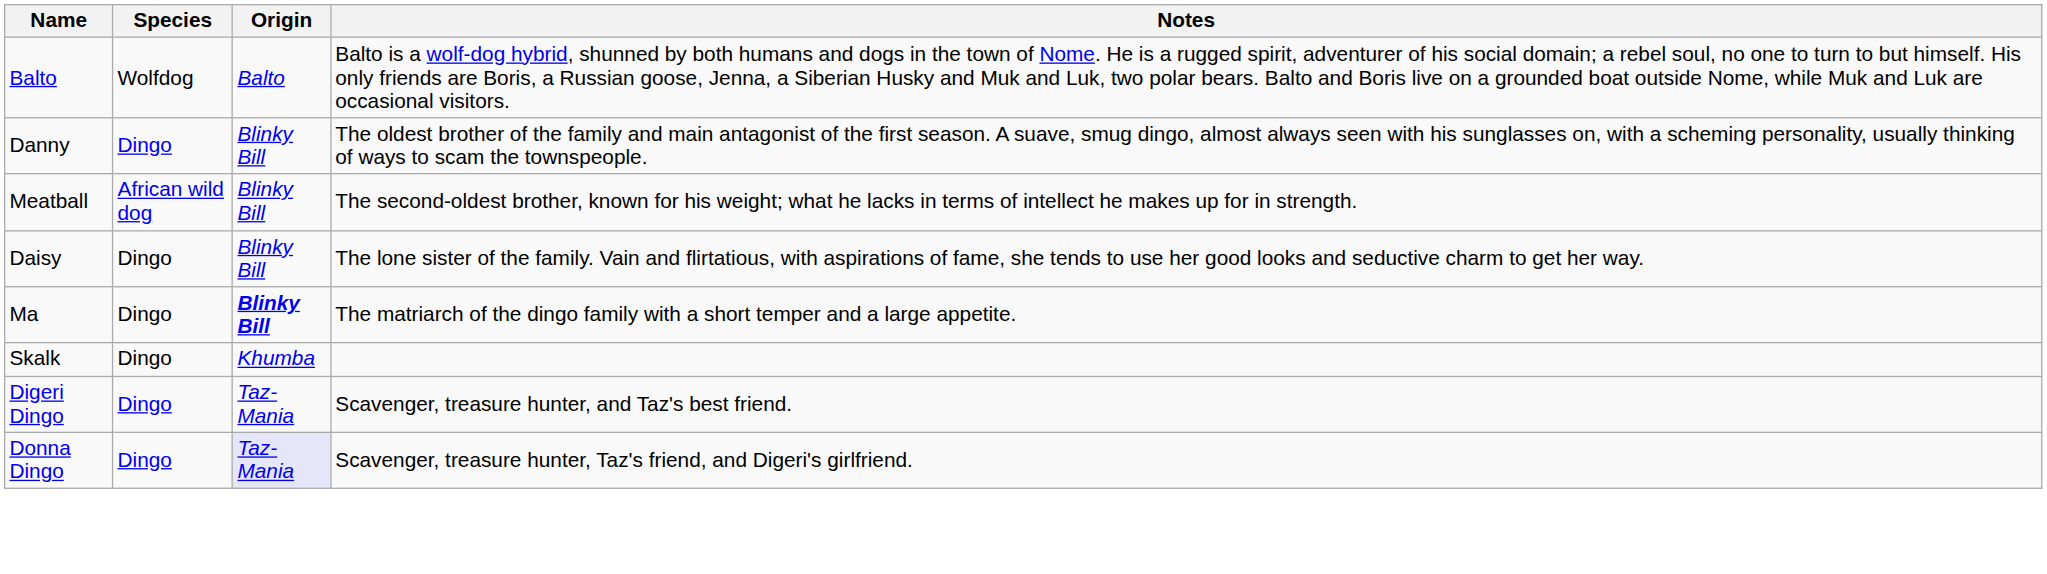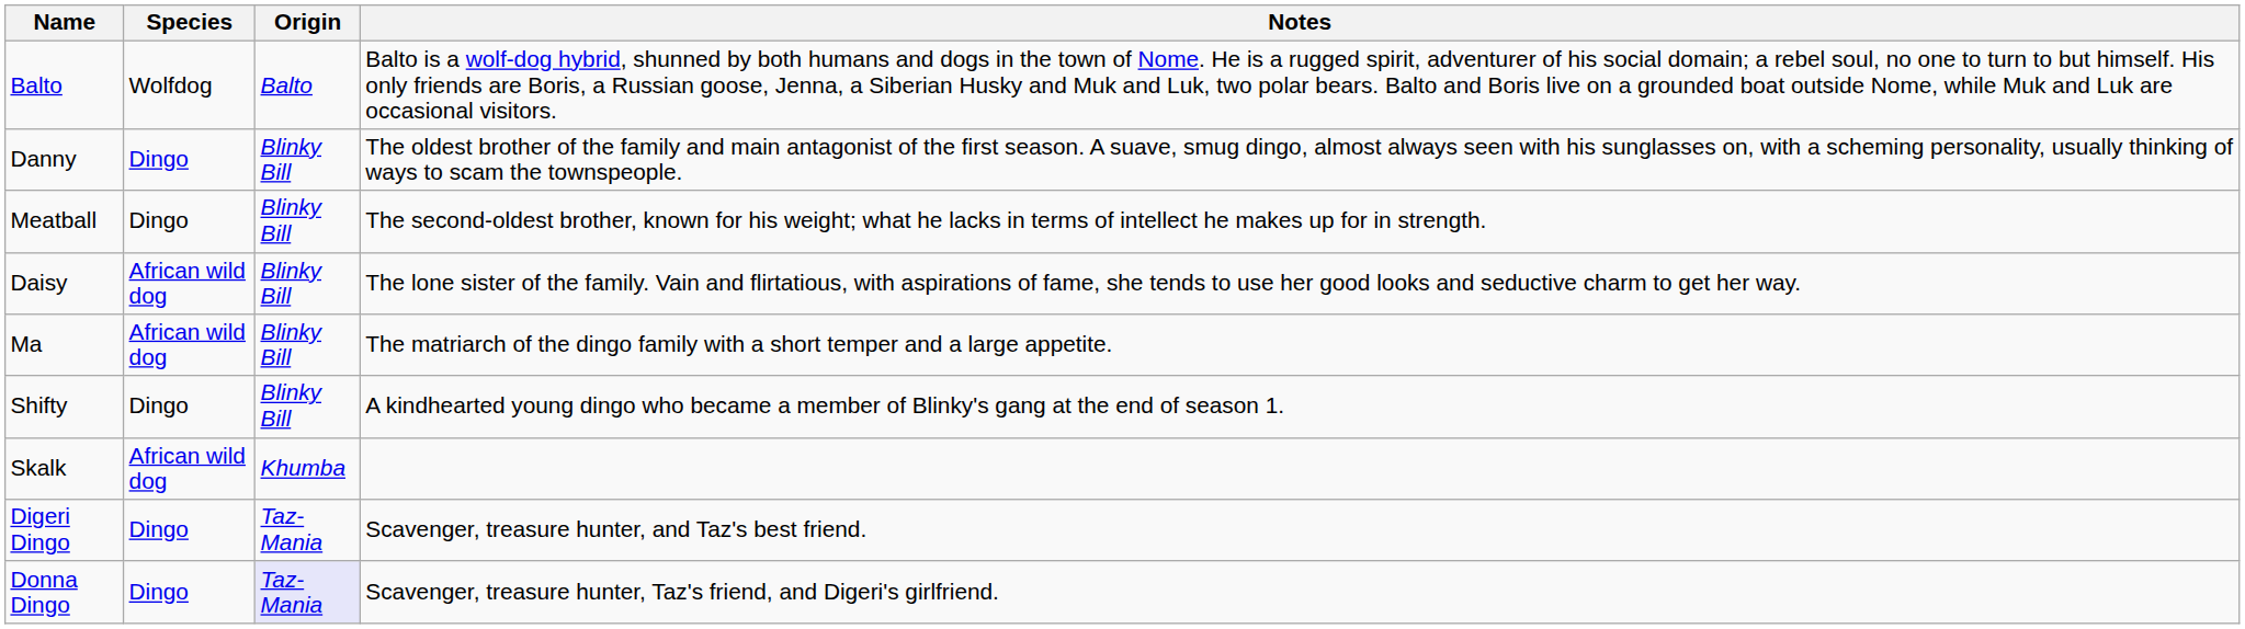Meatball | Species: African wild dog -> Dingo
Daisy | Species: Dingo -> African wild dog
Ma | Species: Dingo -> African wild dog
Ma | Origin: bold -> normal
+ row: Shifty | Dingo | Blinky Bill | A kindhearted young dingo who became a member of Blinky's gang at the end of season 1.
Skalk | Species: Dingo -> African wild dog
